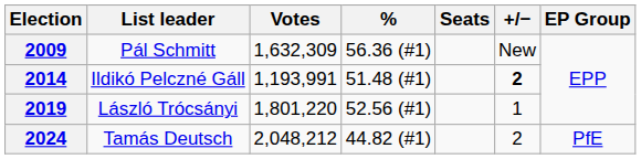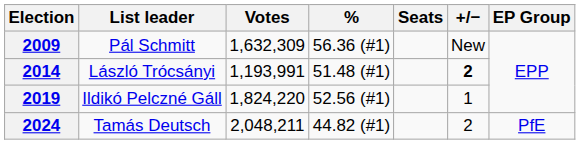2014 | List leader: Ildikó Pelczné Gáll -> László Trócsányi
2019 | List leader: László Trócsányi -> Ildikó Pelczné Gáll
2019 | Votes: 1,801,220 -> 1,824,220
2024 | Votes: 2,048,212 -> 2,048,211
